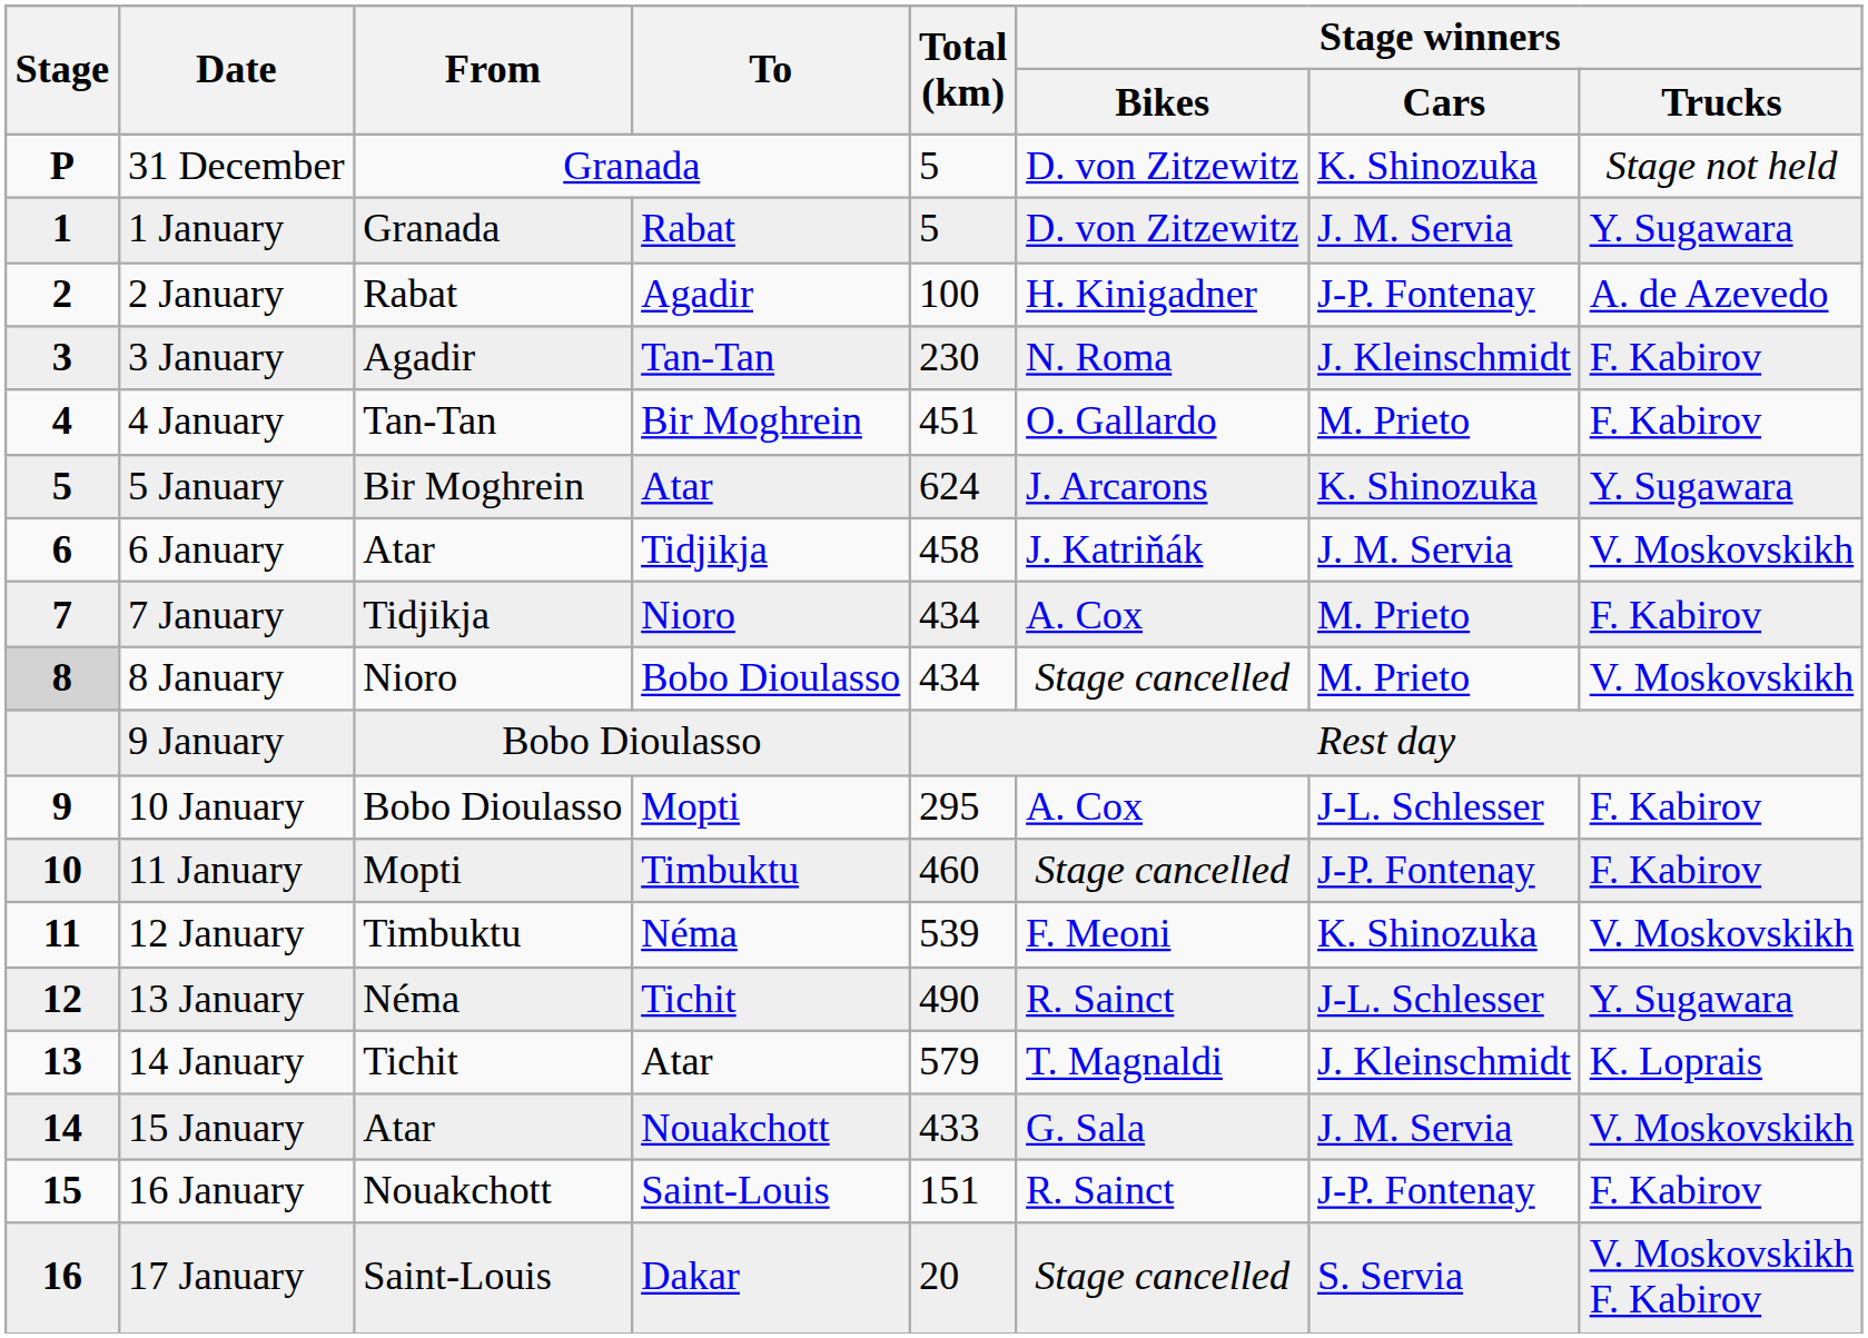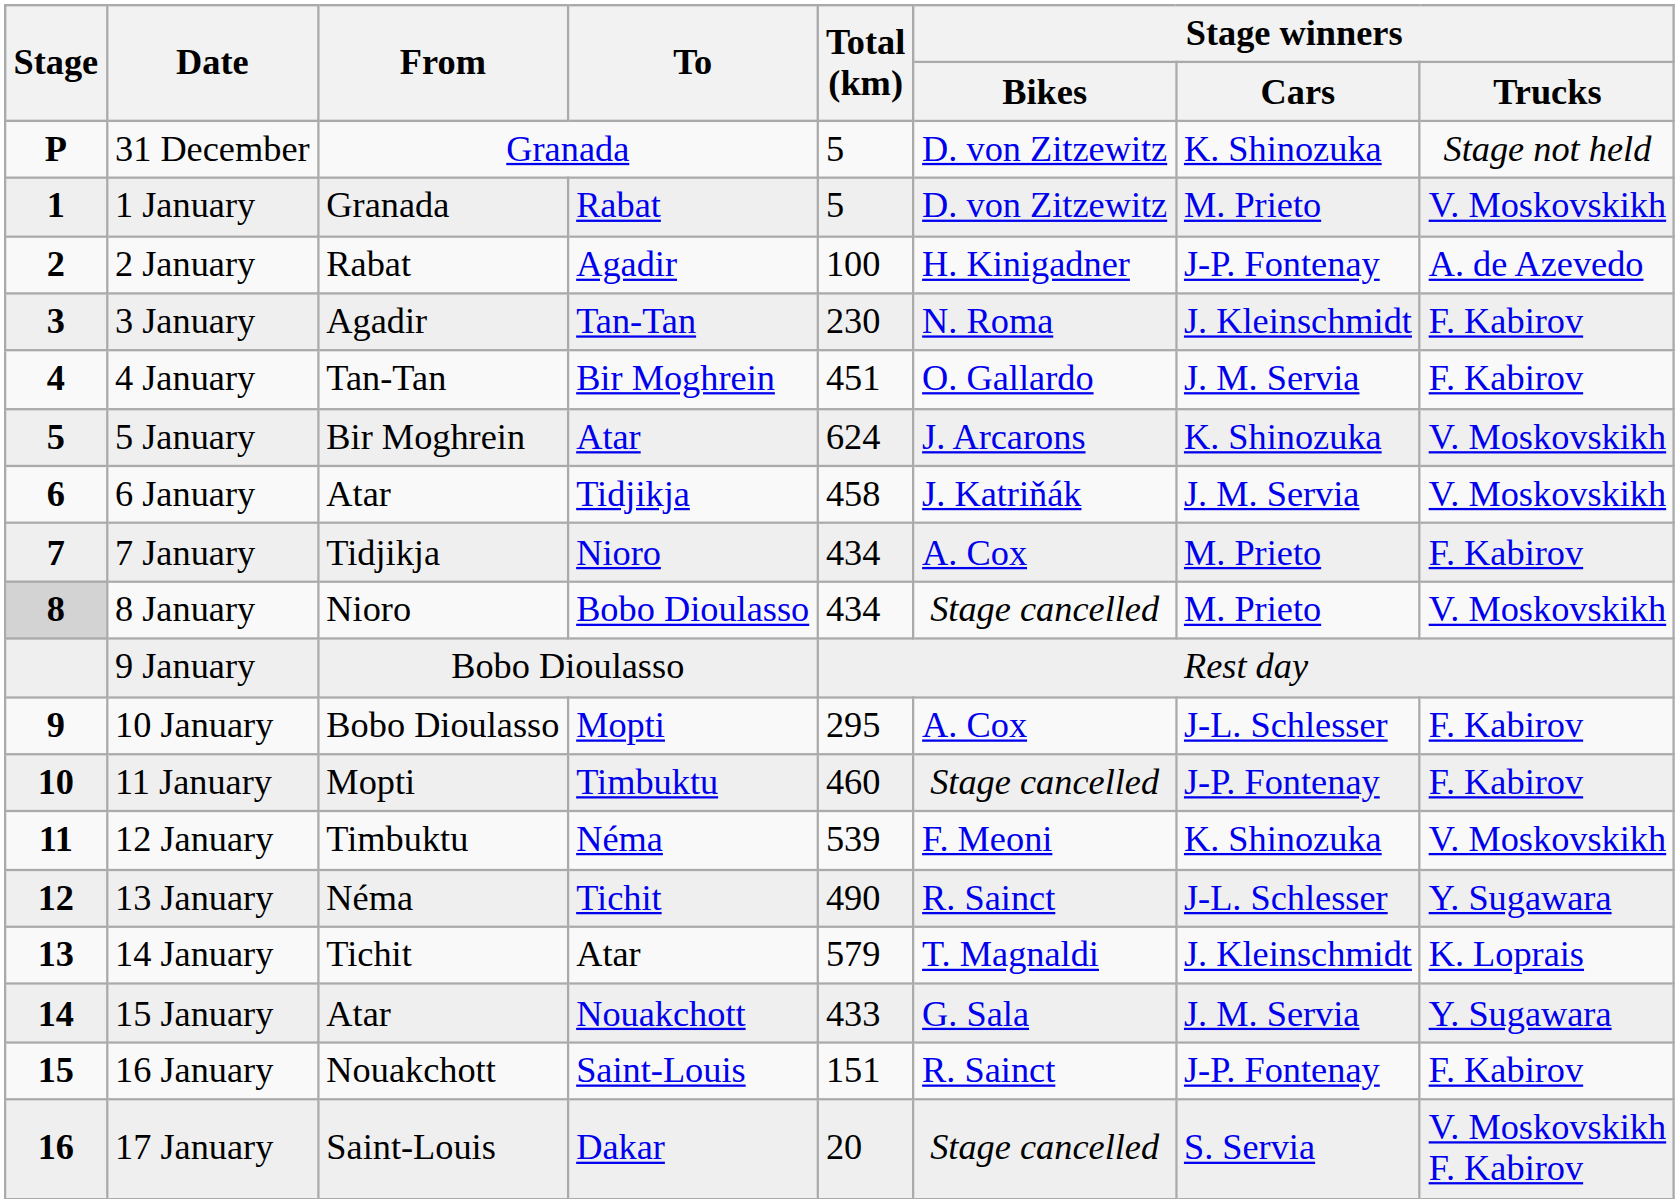1 January | Stage winners / Cars: J. M. Servia -> M. Prieto
1 January | Stage winners / Trucks: Y. Sugawara -> V. Moskovskikh
4 January | Stage winners / Cars: M. Prieto -> J. M. Servia
5 January | Stage winners / Trucks: Y. Sugawara -> V. Moskovskikh
15 January | Stage winners / Trucks: V. Moskovskikh -> Y. Sugawara
